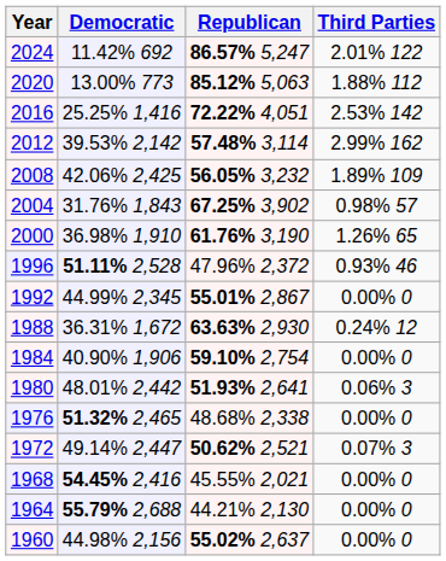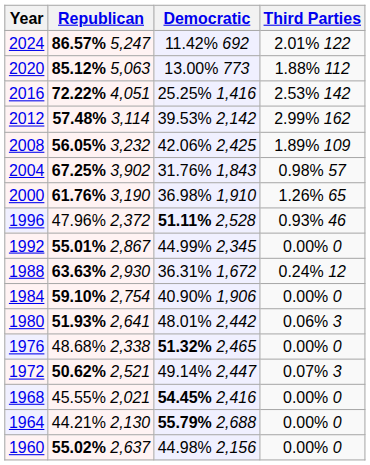columns swapped: Republican <-> Democratic
